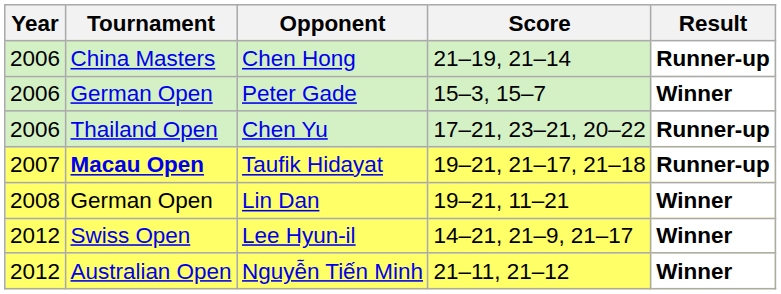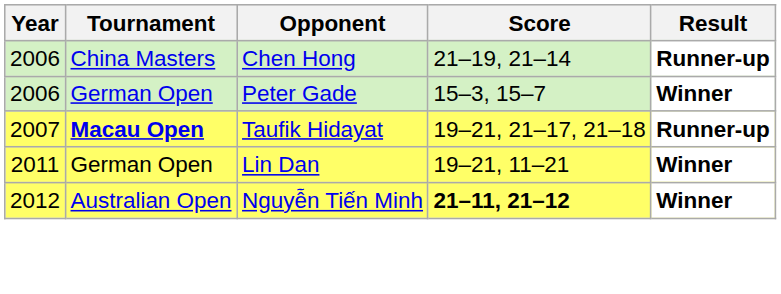- row: 2006 | Thailand Open | Chen Yu | 17–21, 23–21, 20–22 | Runner-up
Lin Dan | Year: 2008 -> 2011
- row: 2012 | Swiss Open | Lee Hyun-il | 14–21, 21–9, 21–17 | Winner
Nguyễn Tiến Minh | Score: normal -> bold
